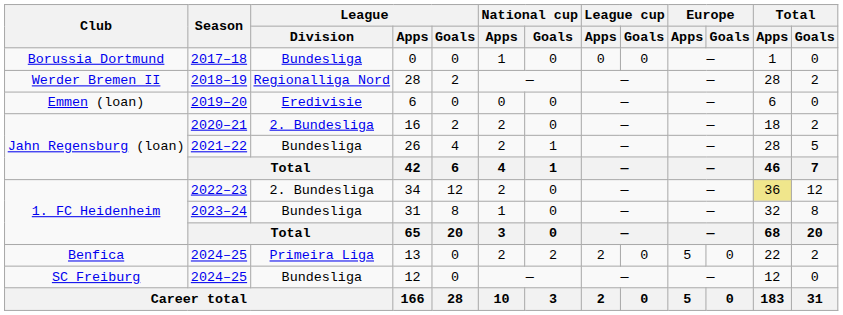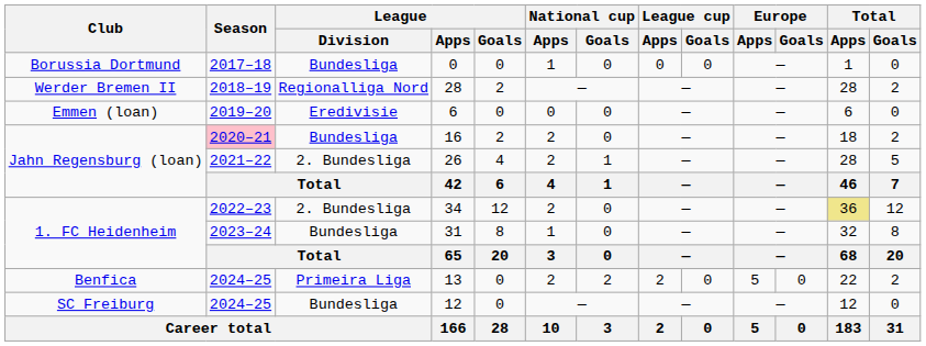16 | Season: no background -> pink background
16 | League / Division: 2. Bundesliga -> Bundesliga
26 | League / Division: Bundesliga -> 2. Bundesliga
